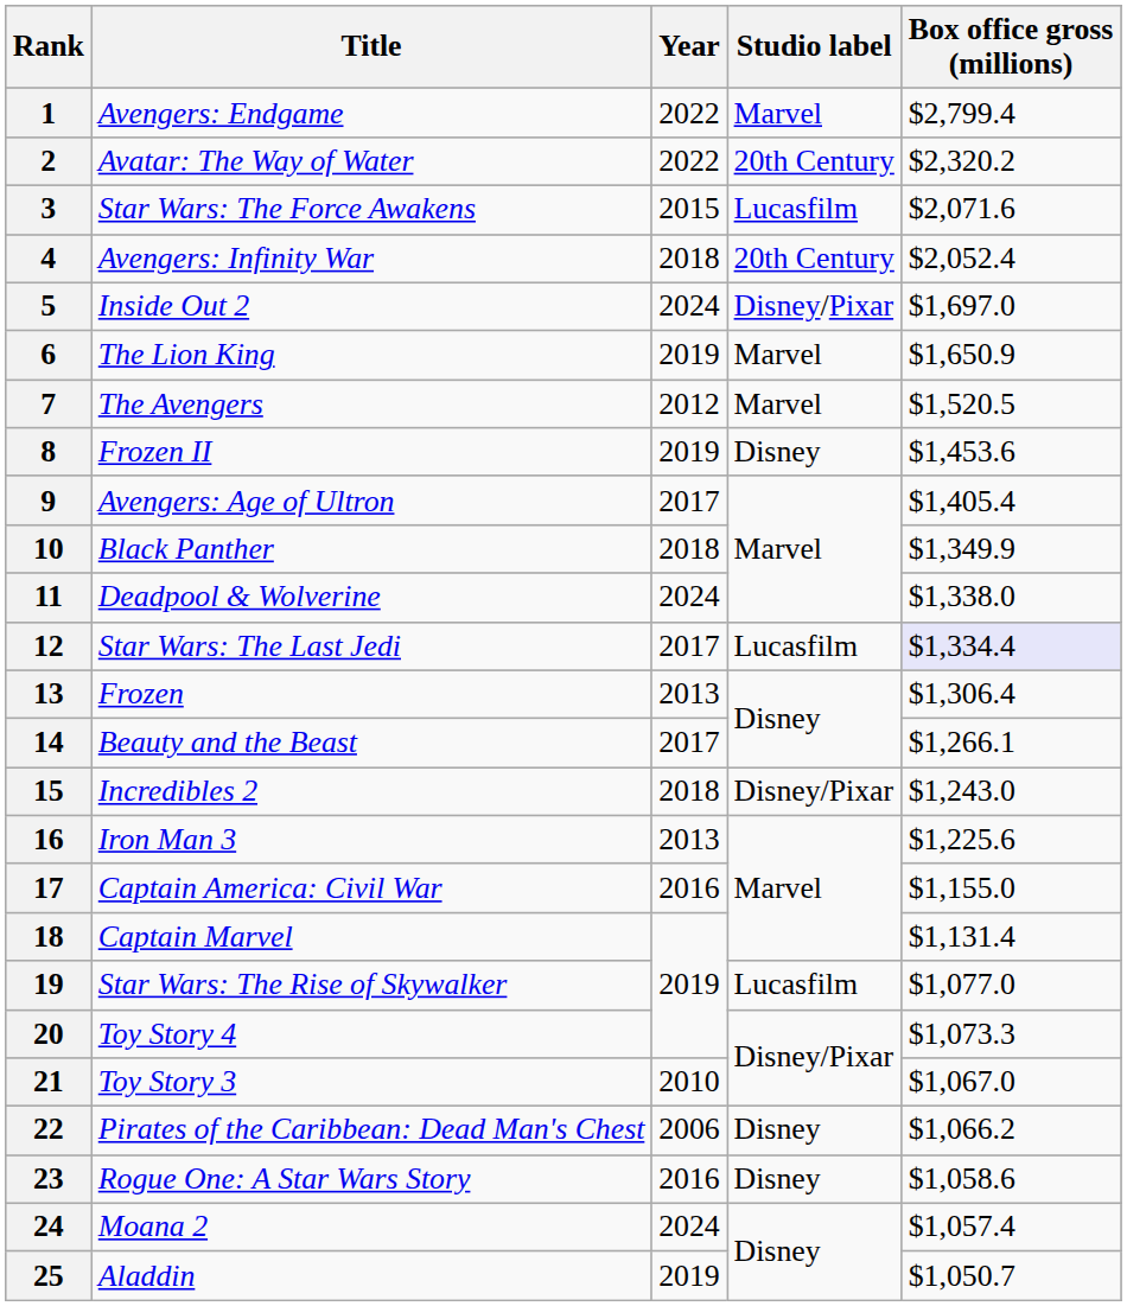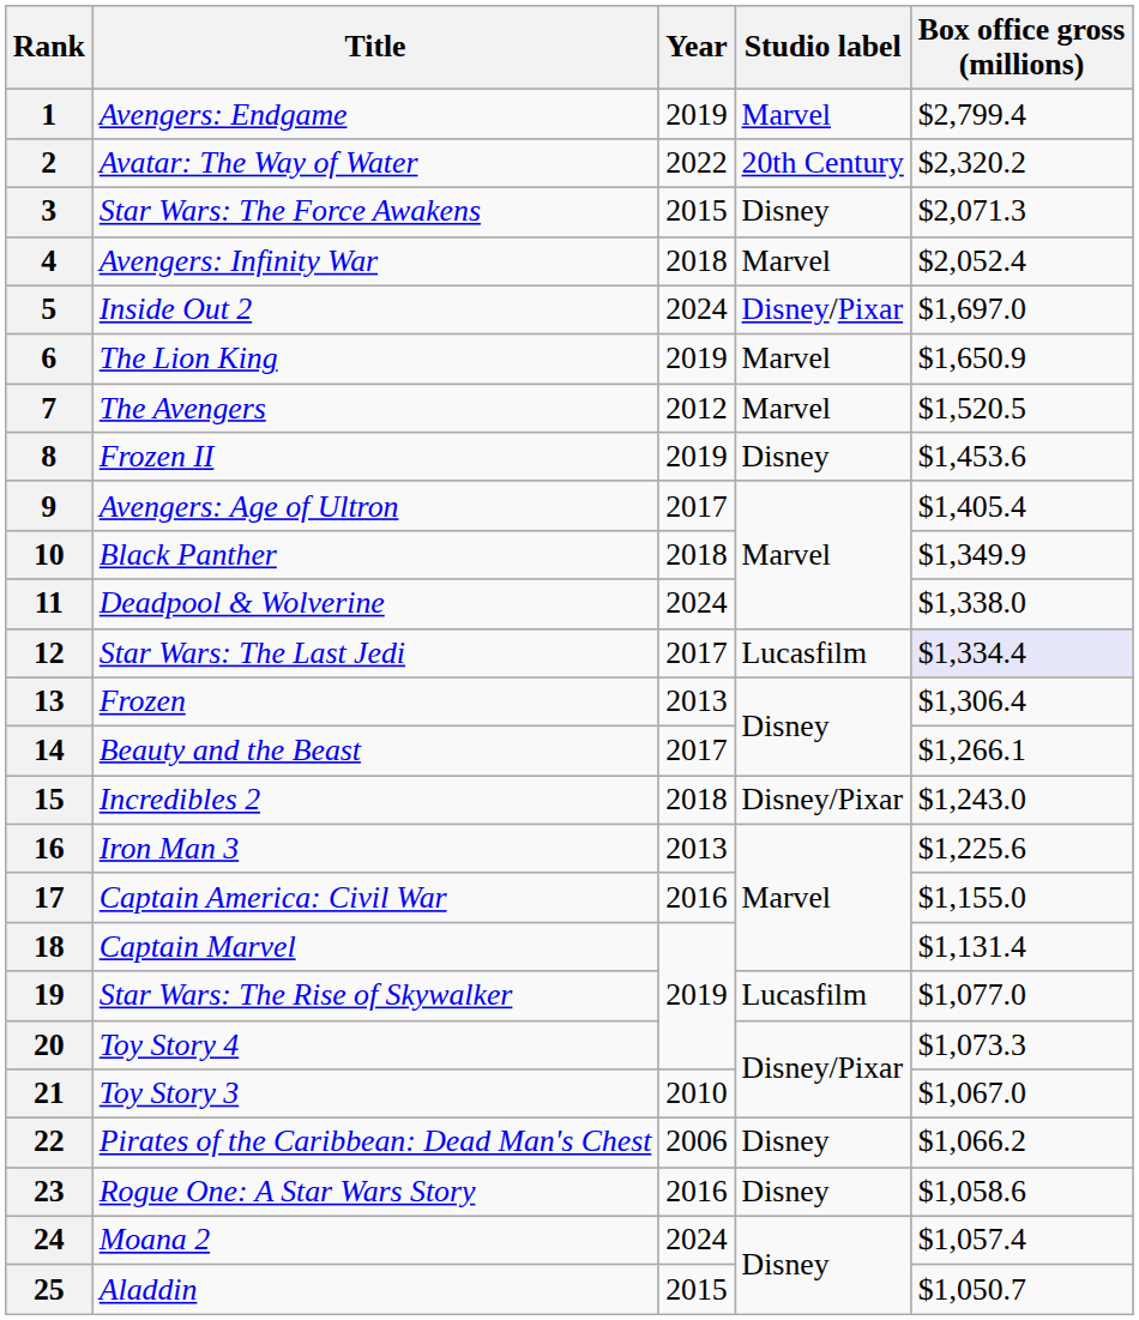1 | Year: 2022 -> 2019
3 | Studio label: Lucasfilm -> Disney
3 | Box office gross (millions): $2,071.6 -> $2,071.3
4 | Studio label: 20th Century -> Marvel
25 | Year: 2019 -> 2015
